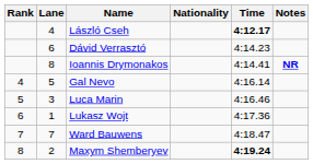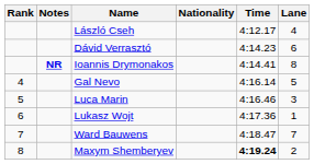columns swapped: Lane <-> Notes
László Cseh | Time: bold -> normal
